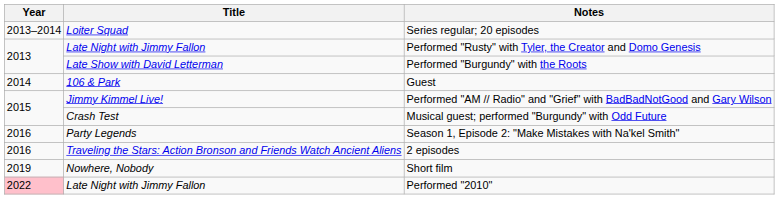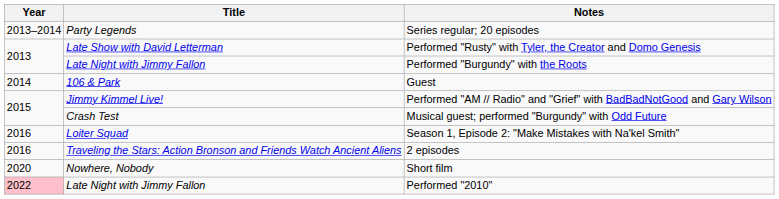Series regular; 20 episodes | Title: Loiter Squad -> Party Legends
Performed "Rusty" with Tyler, the Creator and Domo Genesis | Title: Late Night with Jimmy Fallon -> Late Show with David Letterman
Performed "Burgundy" with the Roots | Title: Late Show with David Letterman -> Late Night with Jimmy Fallon
Season 1, Episode 2: "Make Mistakes with Na'kel Smith" | Title: Party Legends -> Loiter Squad
Short film | Year: 2019 -> 2020
